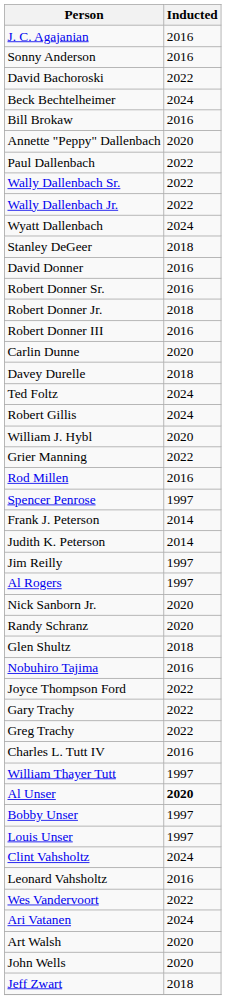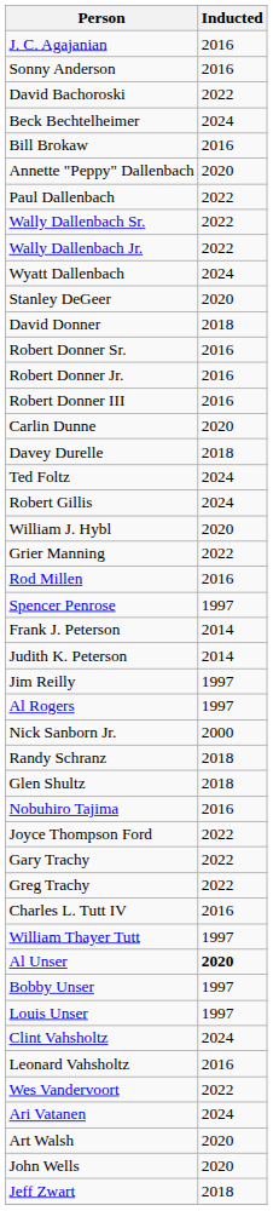Stanley DeGeer | Inducted: 2018 -> 2020
David Donner | Inducted: 2016 -> 2018
Robert Donner Jr. | Inducted: 2018 -> 2016
Nick Sanborn Jr. | Inducted: 2020 -> 2000
Randy Schranz | Inducted: 2020 -> 2018
